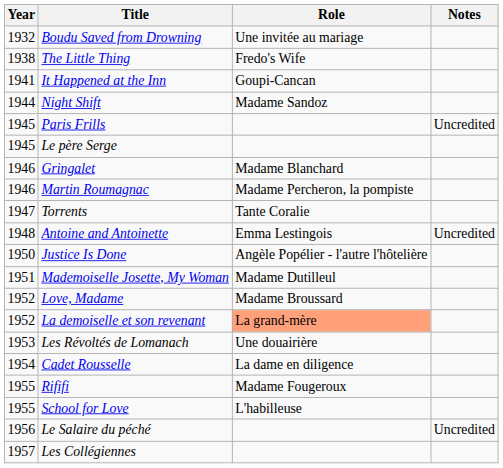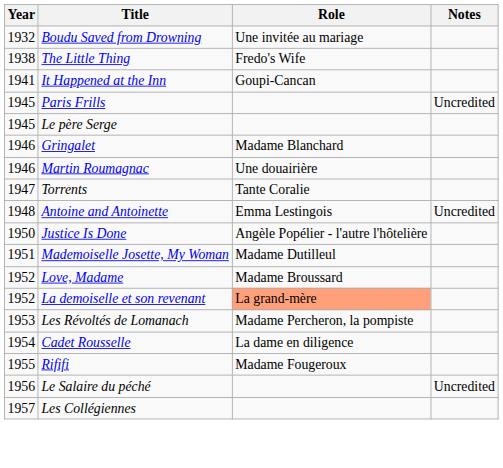- row: 1944 | Night Shift | Madame Sandoz
Martin Roumagnac | Role: Madame Percheron, la pompiste -> Une douairière
Les Révoltés de Lomanach | Role: Une douairière -> Madame Percheron, la pompiste
- row: 1955 | School for Love | L'habilleuse
